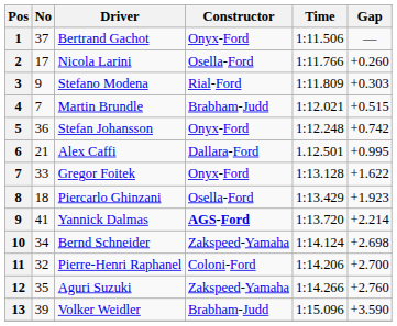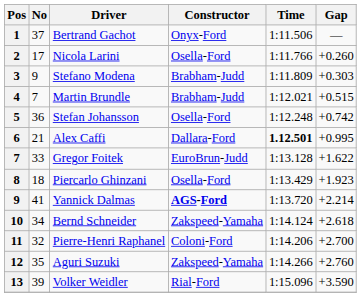Stefano Modena | Constructor: Rial-Ford -> Brabham-Judd
Stefan Johansson | Constructor: Onyx-Ford -> Osella-Ford
Alex Caffi | Time: normal -> bold
Gregor Foitek | Constructor: Onyx-Ford -> EuroBrun-Judd
Bernd Schneider | Gap: +2.698 -> +2.618
Volker Weidler | Constructor: Brabham-Judd -> Rial-Ford
